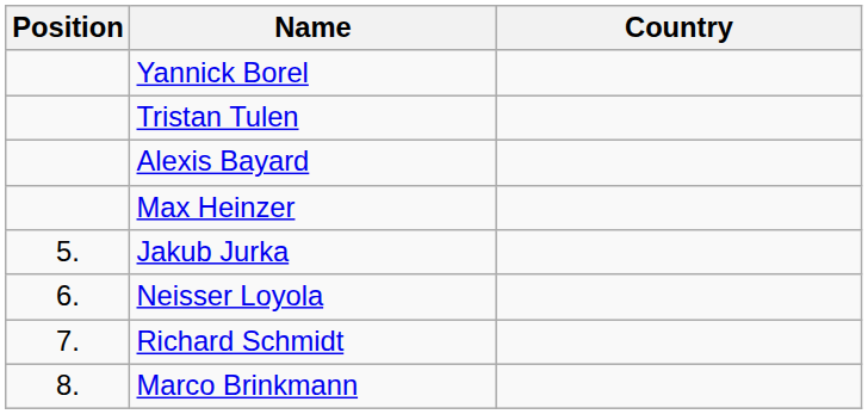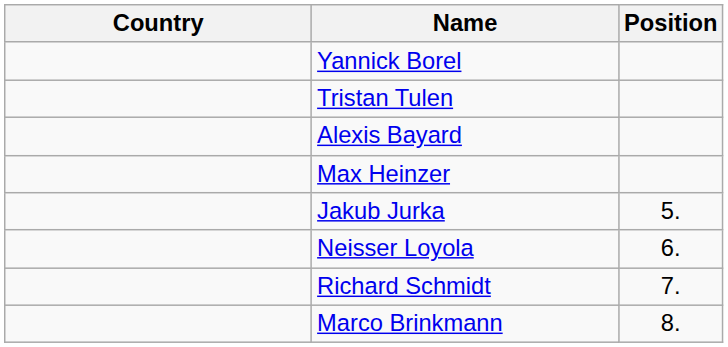columns swapped: Position <-> Country
